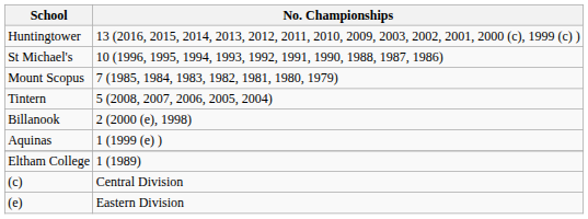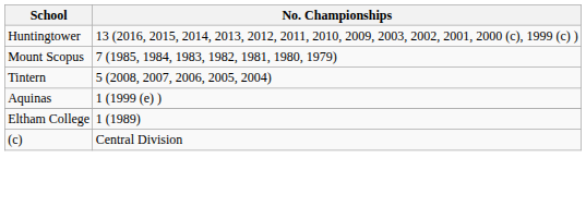- row: St Michael's | 10 (1996, 1995, 1994, 1993, 1992, 1991, 1990, 1988, 1987, 1986)
- row: Billanook | 2 (2000 (e), 1998)
- row: (e) | Eastern Division
